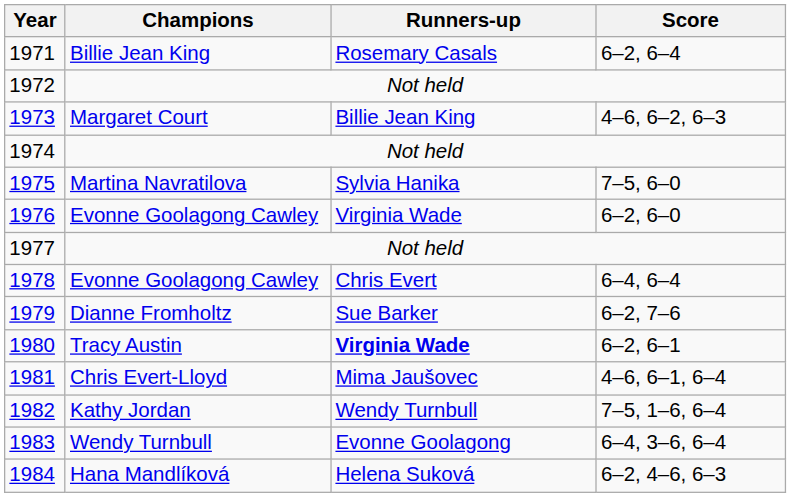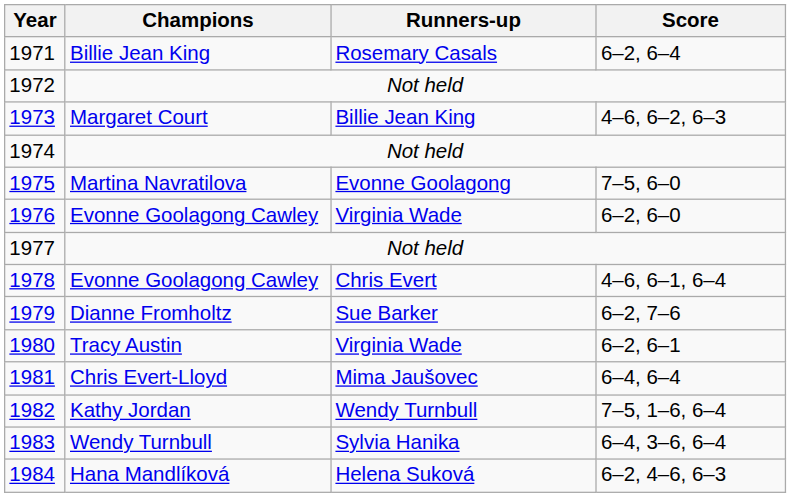1975 | Runners-up: Sylvia Hanika -> Evonne Goolagong
1978 | Score: 6–4, 6–4 -> 4–6, 6–1, 6–4
1980 | Runners-up: bold -> normal
1981 | Score: 4–6, 6–1, 6–4 -> 6–4, 6–4
1983 | Runners-up: Evonne Goolagong -> Sylvia Hanika
